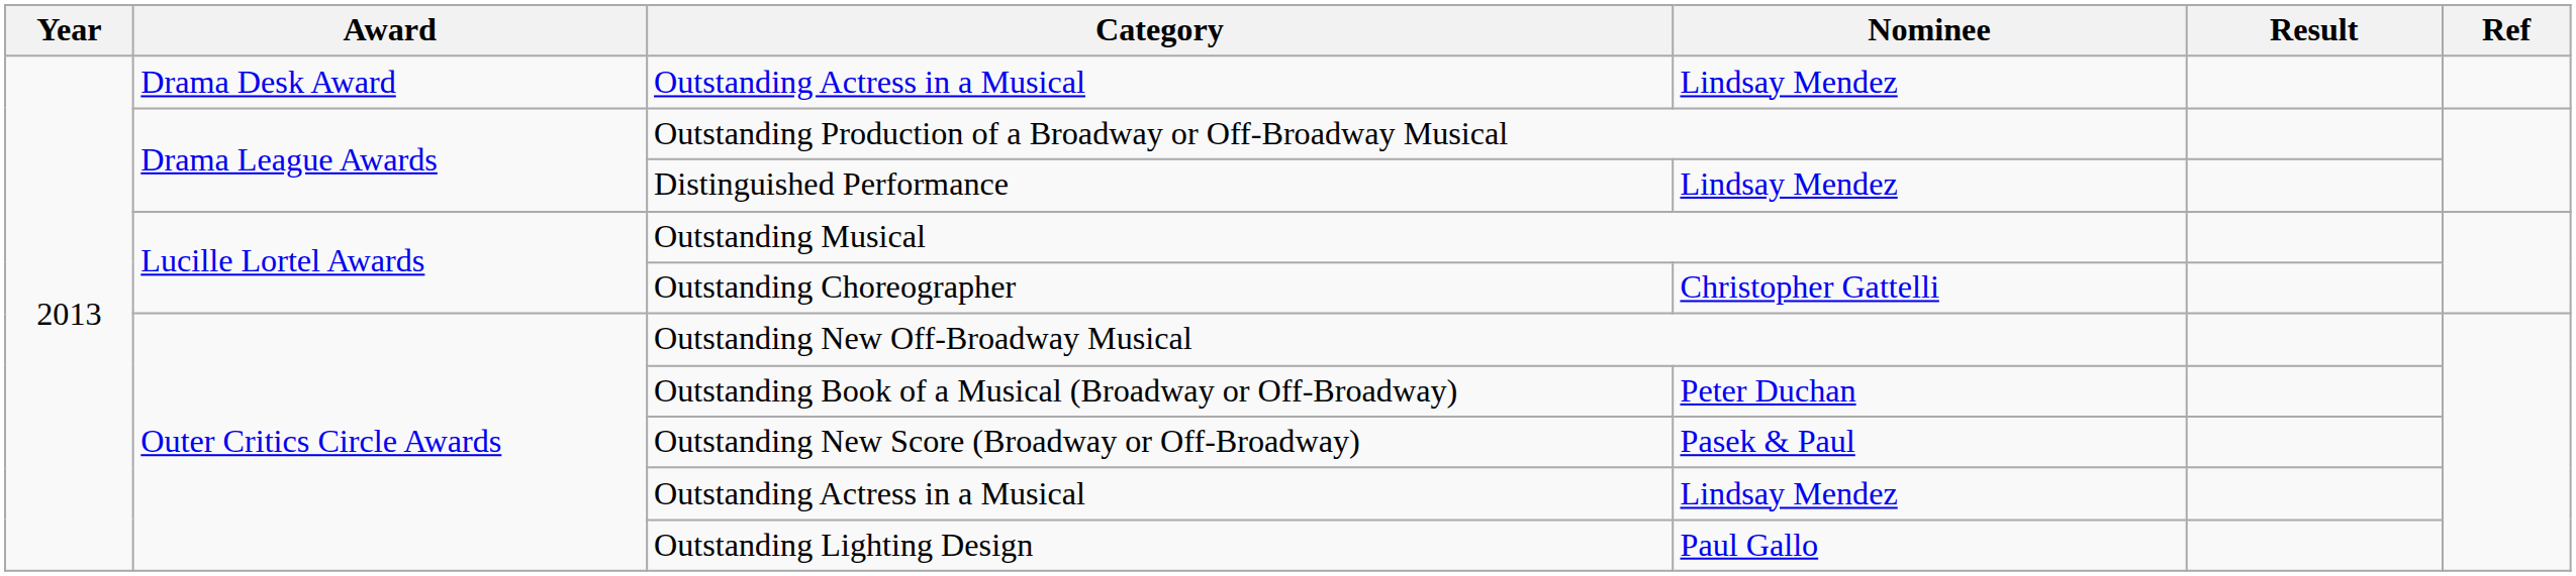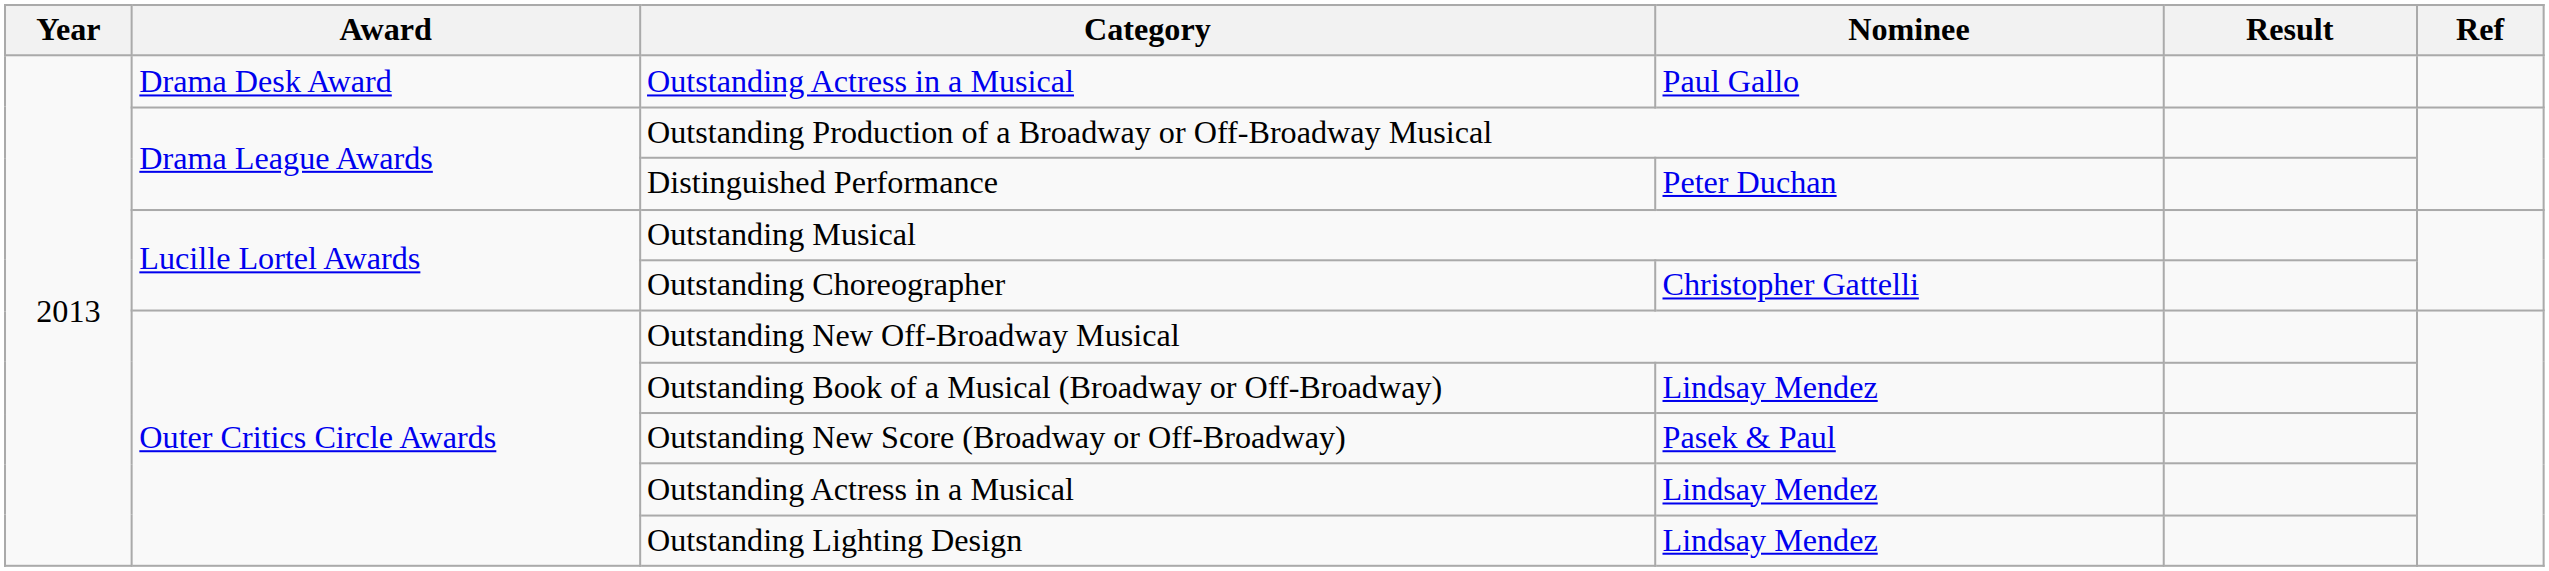Drama Desk Award / Outstanding Actress in a Musical | Nominee: Lindsay Mendez -> Paul Gallo
Distinguished Performance | Nominee: Lindsay Mendez -> Peter Duchan
Outstanding Book of a Musical (Broadway or Off-Broadway) | Nominee: Peter Duchan -> Lindsay Mendez
Outstanding Lighting Design | Nominee: Paul Gallo -> Lindsay Mendez
